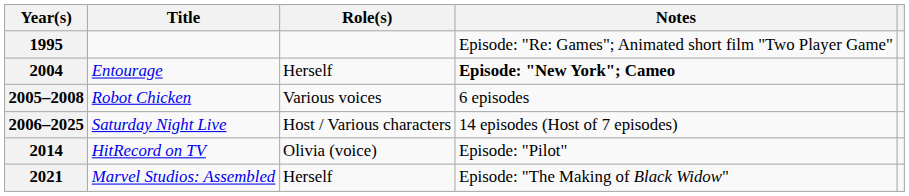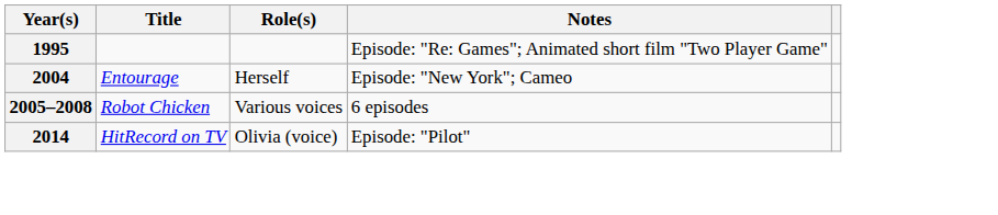2004 | Notes: bold -> normal
- row: 2006–2025 | Saturday Night Live | Host / Various characters | 14 episodes (Host of 7 episodes)
- row: 2021 | Marvel Studios: Assembled | Herself | Episode: "The Making of Black Widow"
